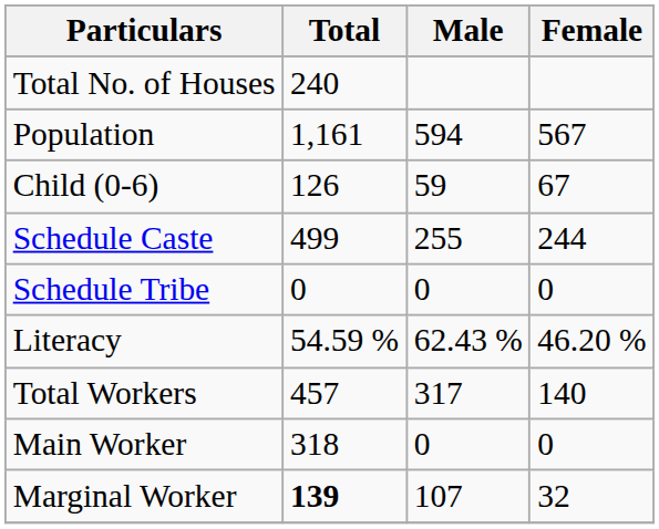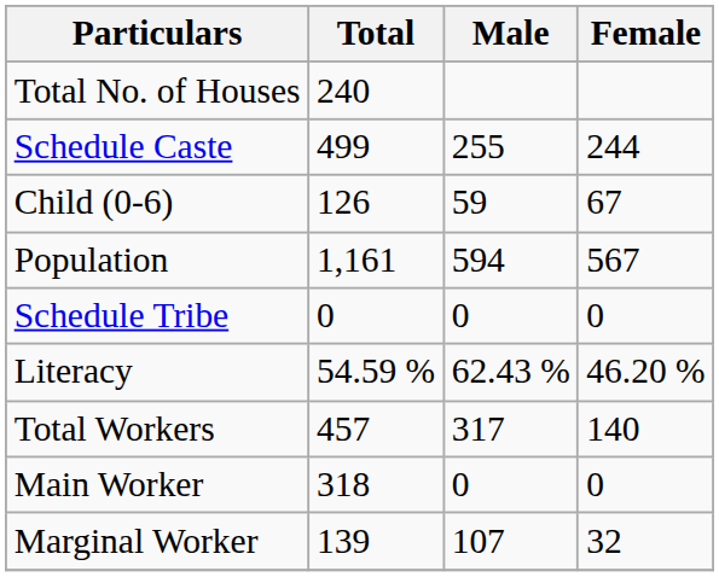rows swapped: Population <-> Schedule Caste
Marginal Worker | Total: bold -> normal
